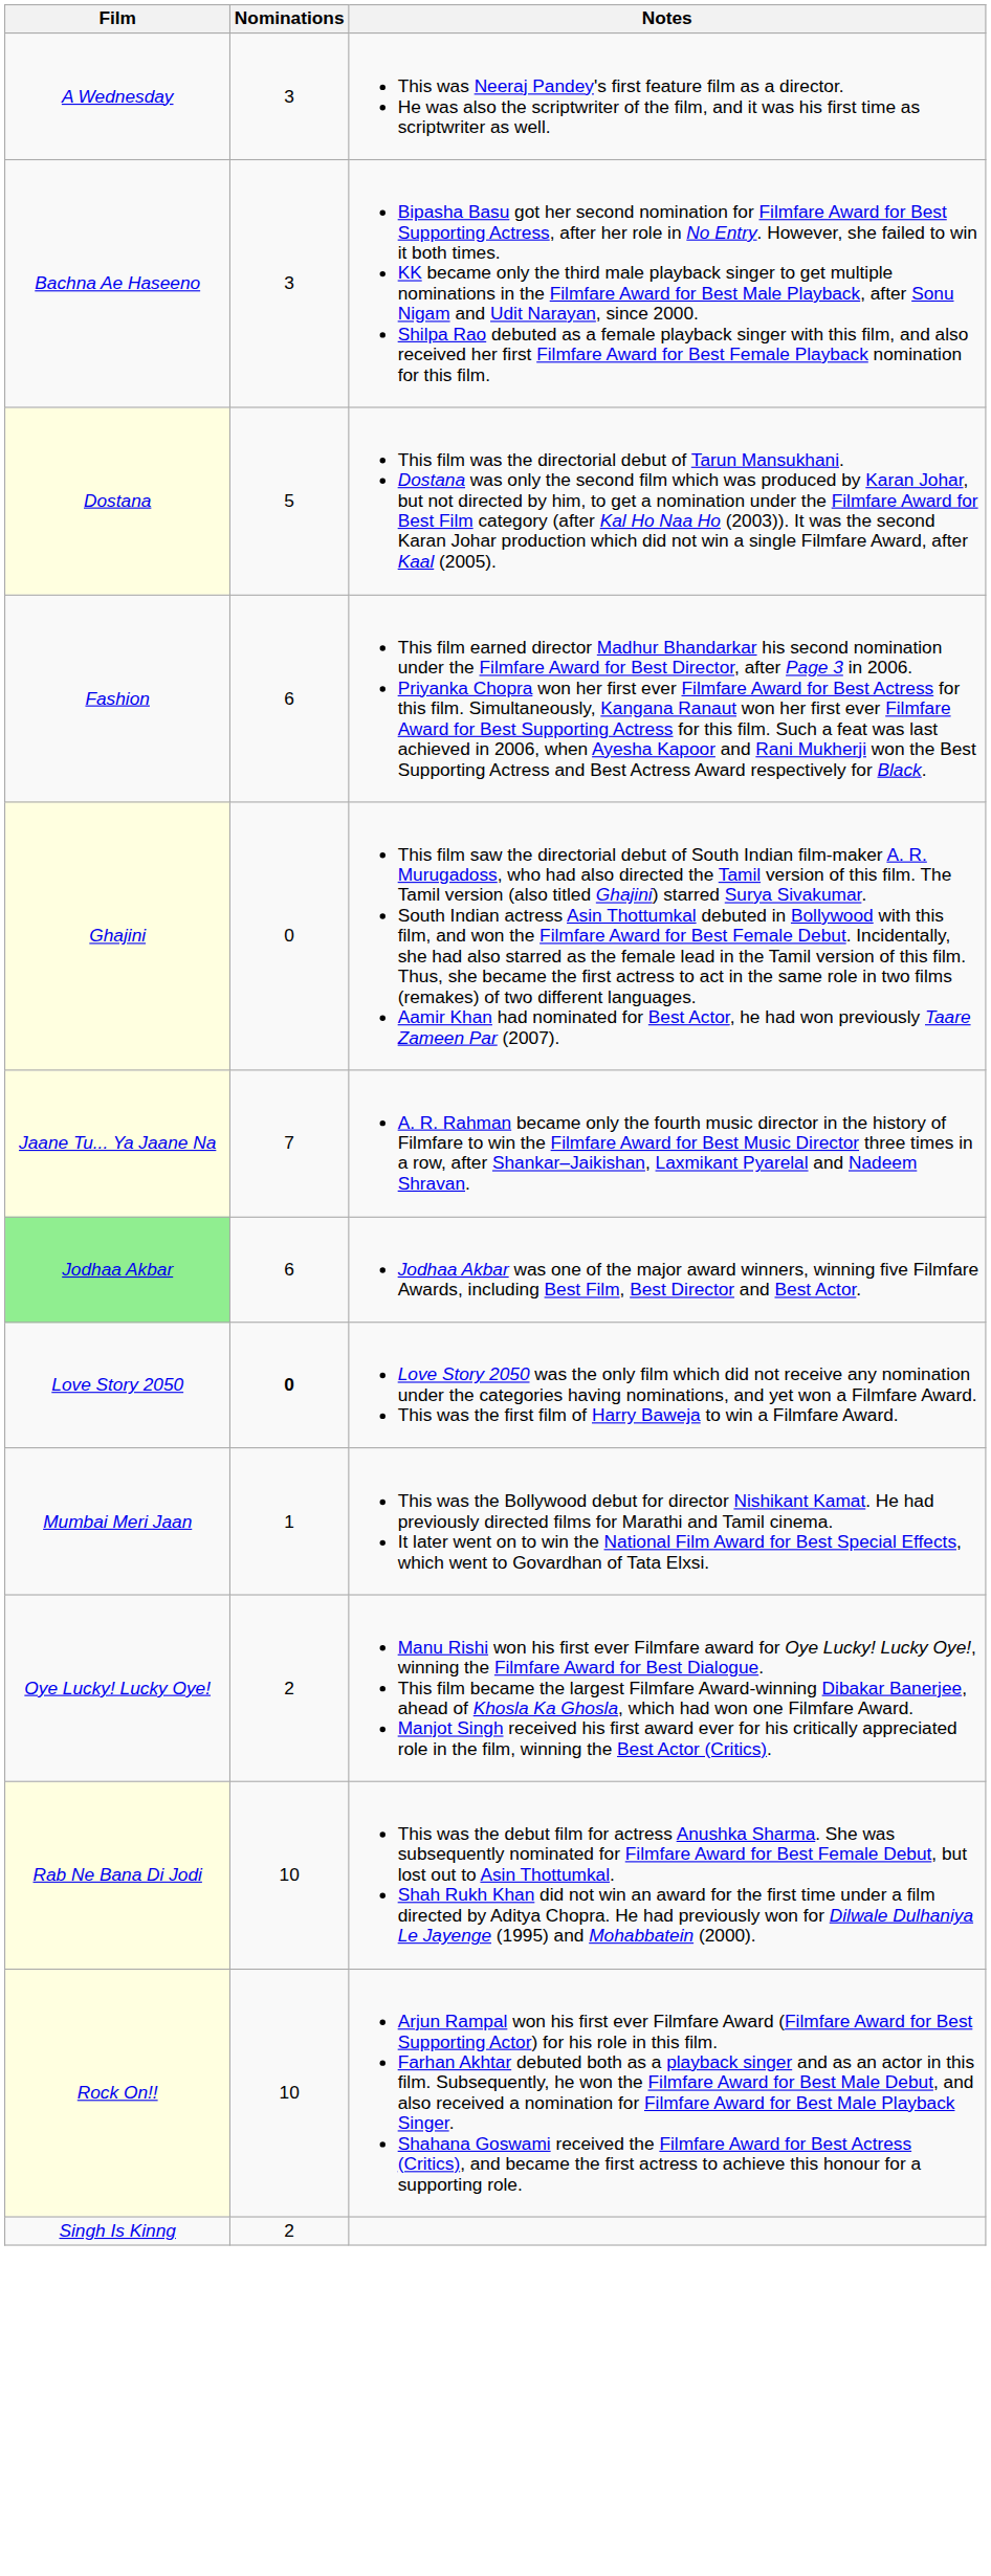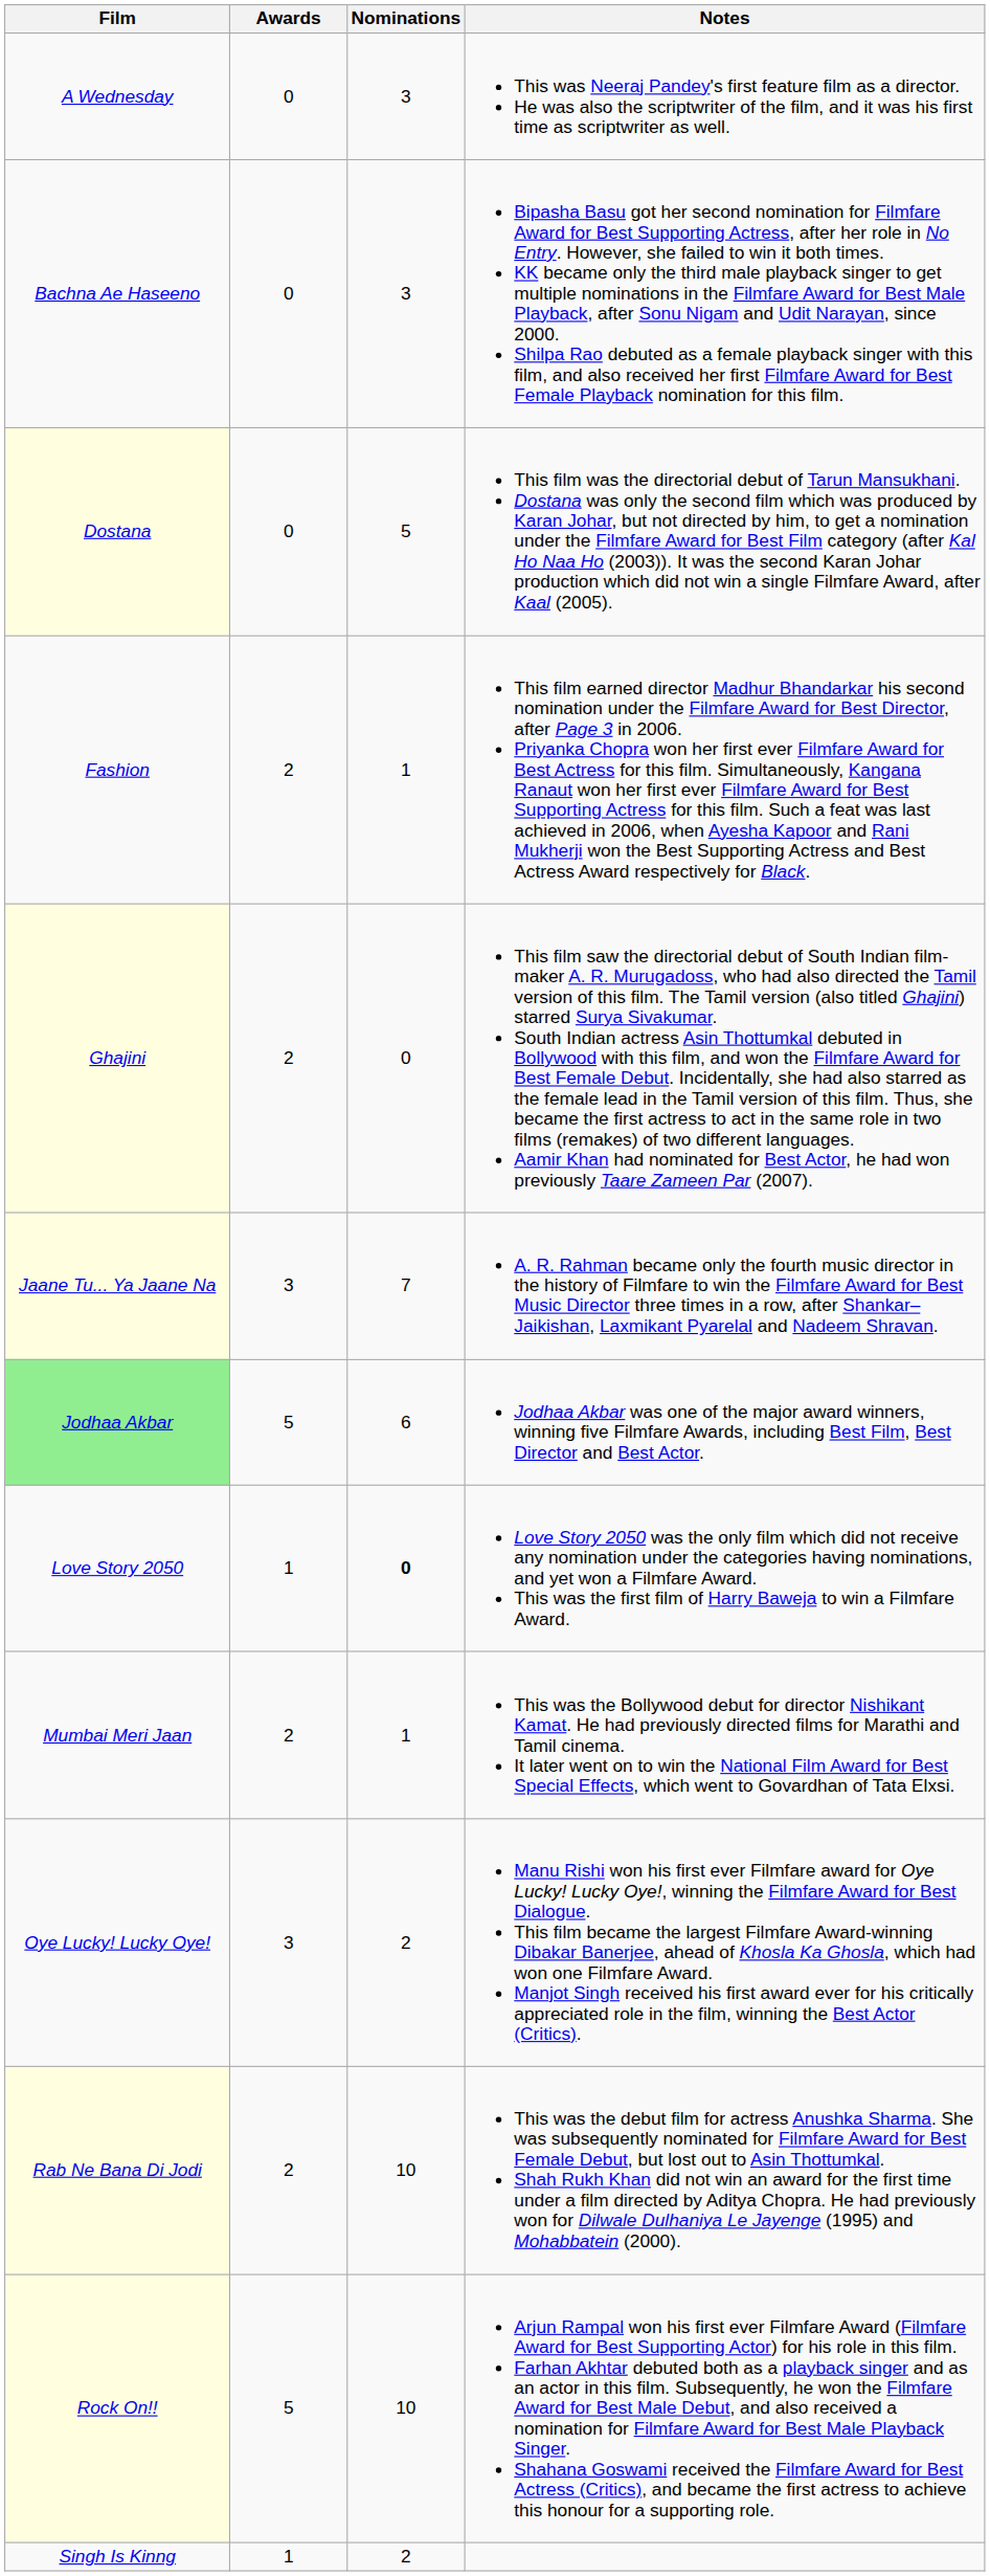+ column: Awards | 0 | 0 | 0 | 2 | 2 | 3 | 5 | 1 | 2 | 3 | 2 | 5 | 1
Fashion | Nominations: 6 -> 1
